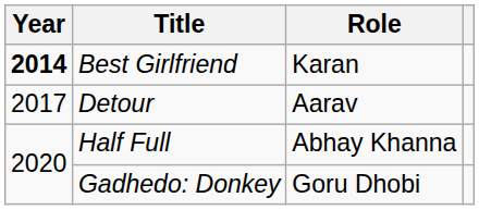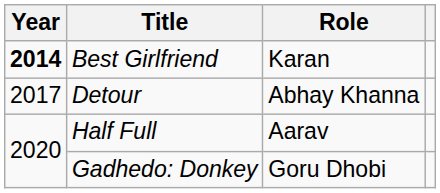Detour | Role: Aarav -> Abhay Khanna
Half Full | Role: Abhay Khanna -> Aarav
